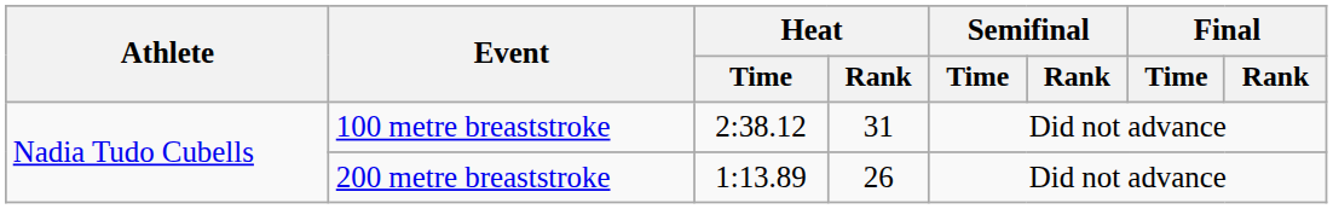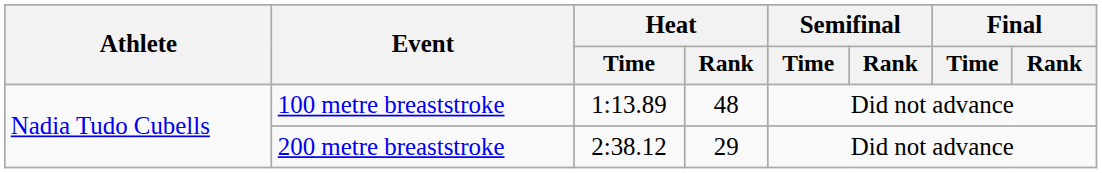100 metre breaststroke | Heat / Time: 2:38.12 -> 1:13.89
100 metre breaststroke | Heat / Rank: 31 -> 48
200 metre breaststroke | Heat / Time: 1:13.89 -> 2:38.12
200 metre breaststroke | Heat / Rank: 26 -> 29
